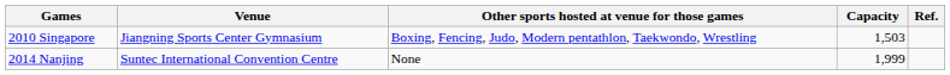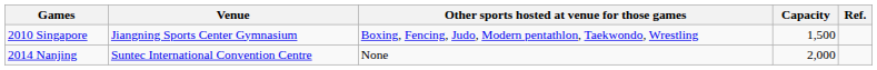2010 Singapore | Capacity: 1,503 -> 1,500
2014 Nanjing | Capacity: 1,999 -> 2,000
